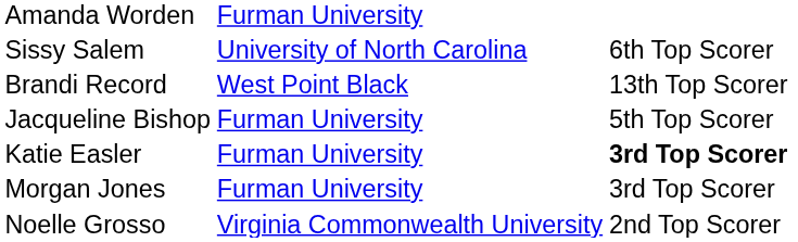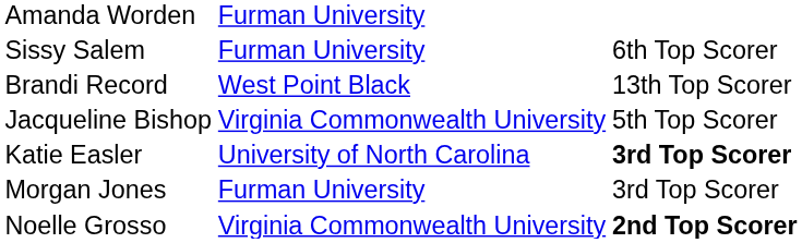Sissy Salem | column 2: University of North Carolina -> Furman University
Jacqueline Bishop | column 2: Furman University -> Virginia Commonwealth University
Katie Easler | column 2: Furman University -> University of North Carolina
Noelle Grosso | column 3: normal -> bold
